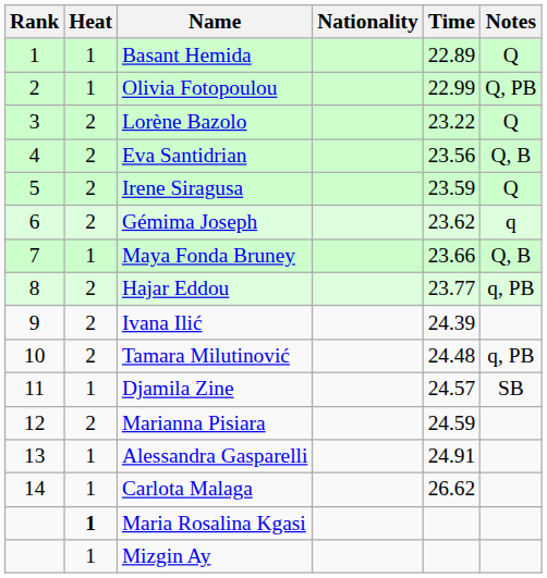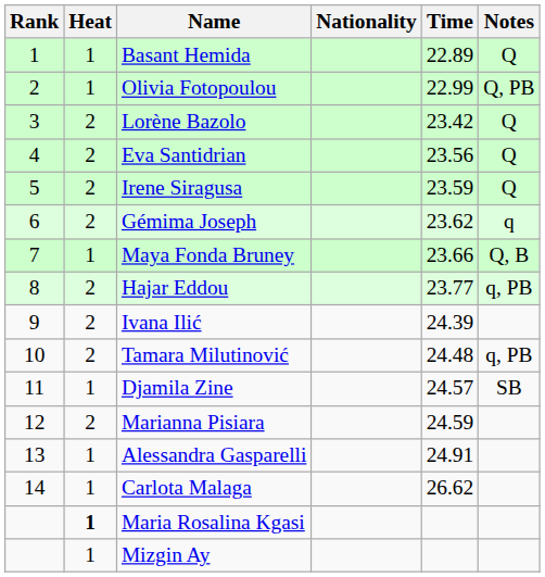Lorène Bazolo | Time: 23.22 -> 23.42
Eva Santidrian | Notes: Q, B -> Q
